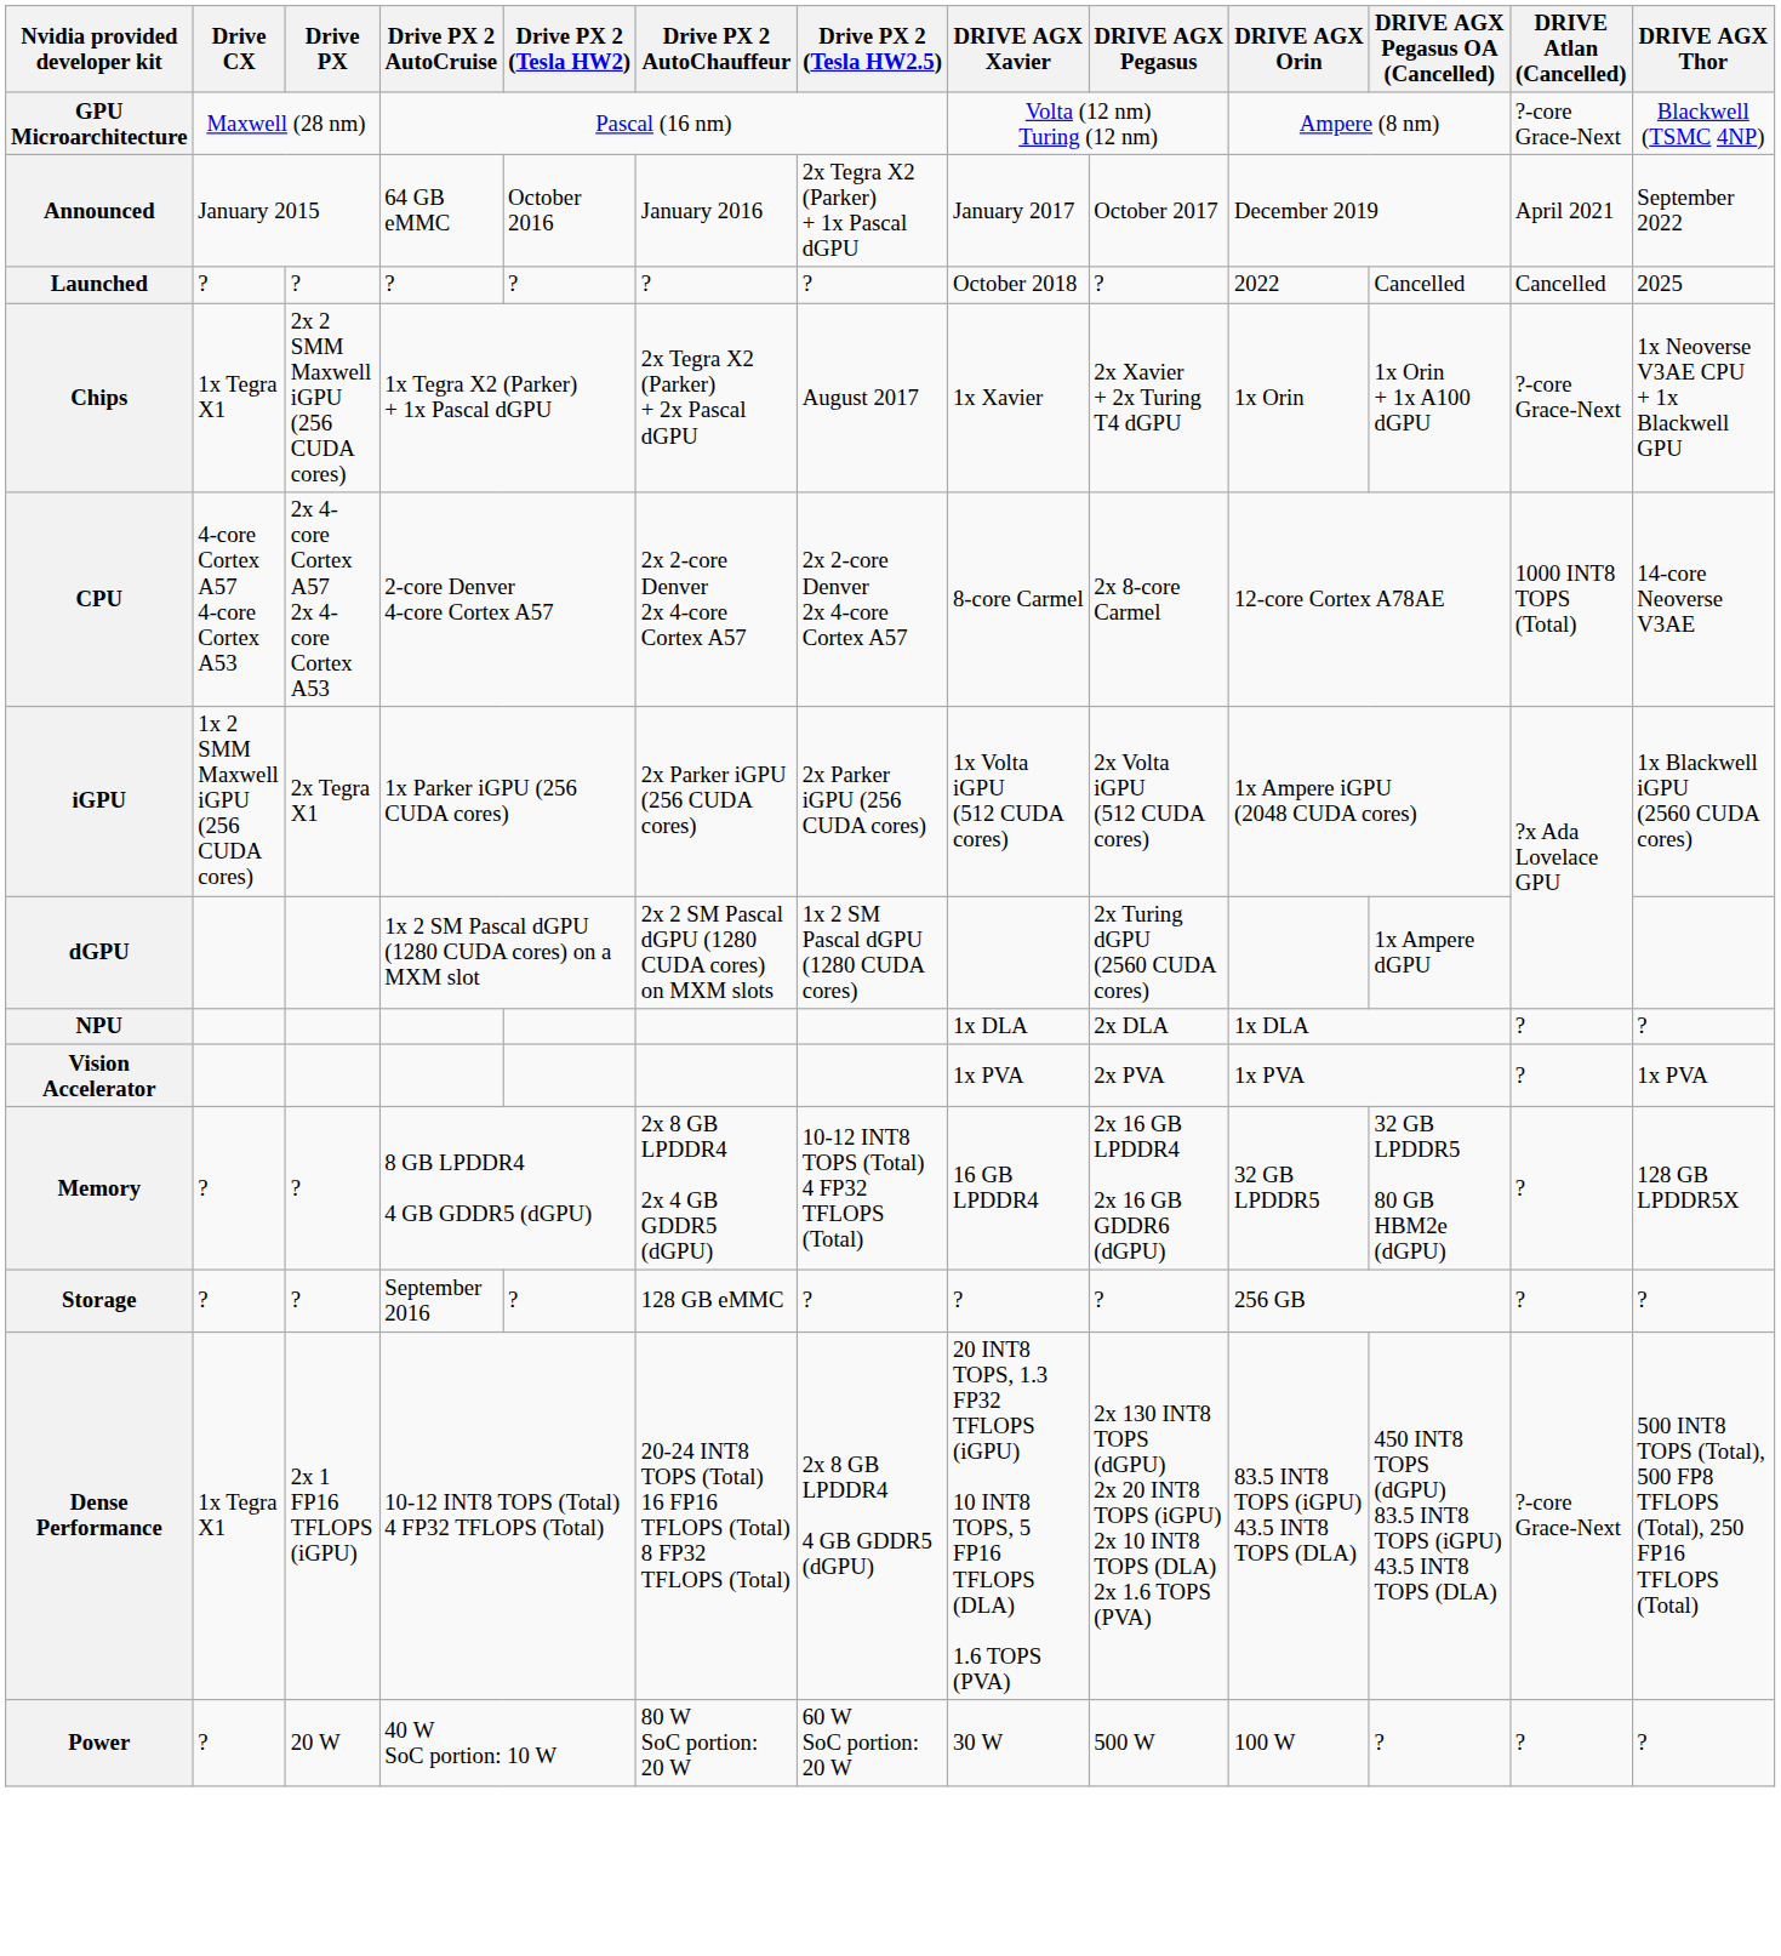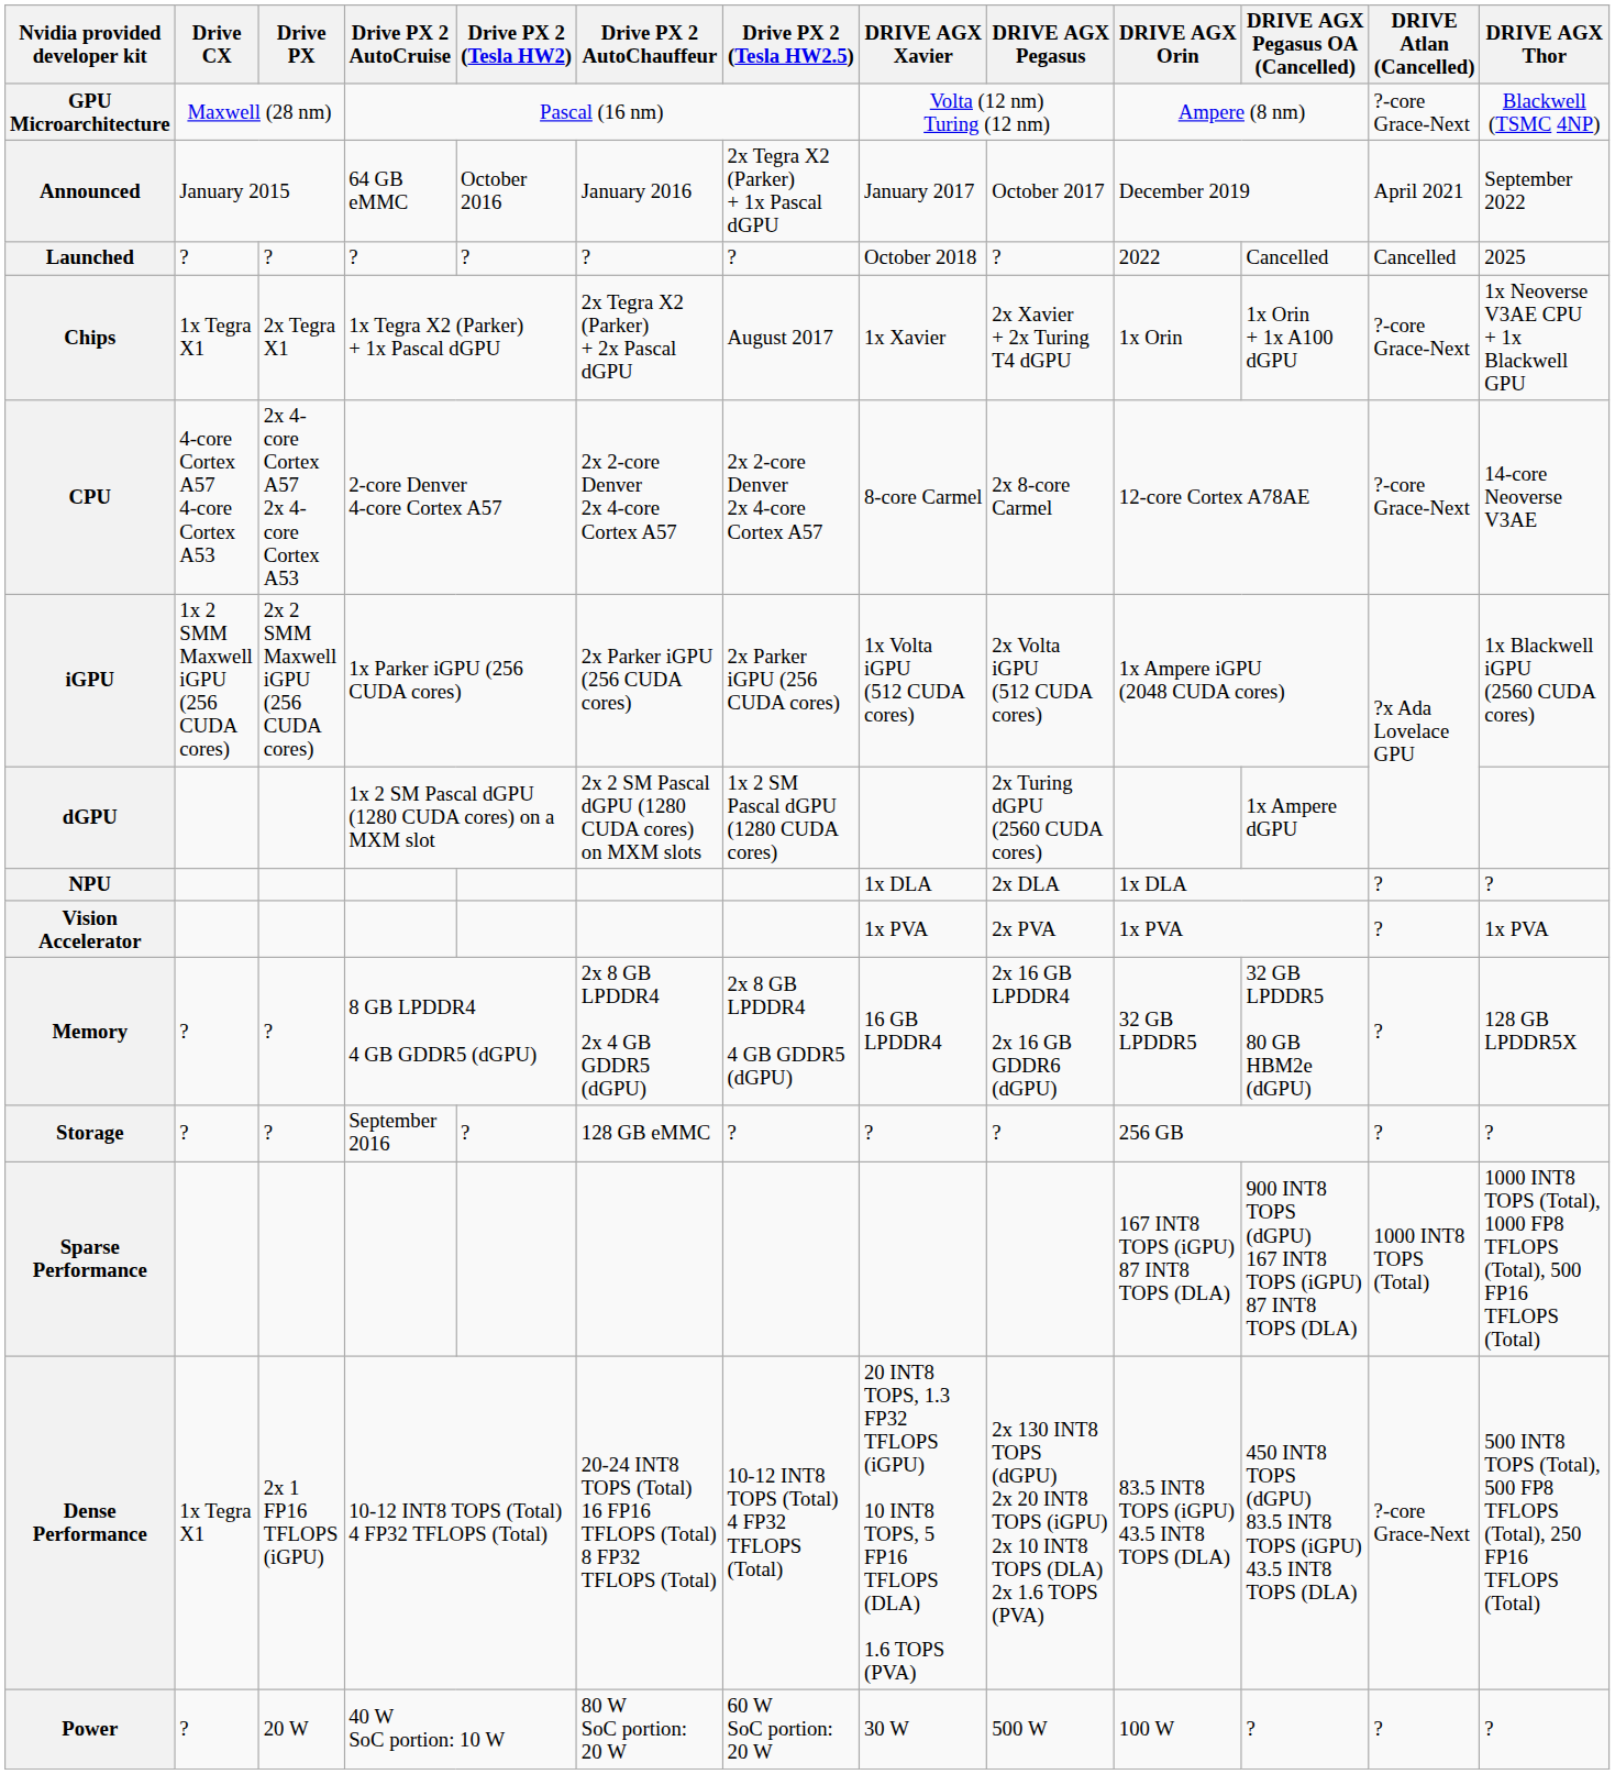Chips | Drive PX: 2x 2 SMM Maxwell iGPU (256 CUDA cores) -> 2x Tegra X1
CPU | DRIVE Atlan (Cancelled): 1000 INT8 TOPS (Total) -> ?-core Grace-Next
iGPU | Drive PX: 2x Tegra X1 -> 2x 2 SMM Maxwell iGPU (256 CUDA cores)
Memory | Drive PX 2 (Tesla HW2.5): 10-12 INT8 TOPS (Total) 4 FP32 TFLOPS (Total) -> 2x 8 GB LPDDR4 4 GB GDDR5 (dGPU)
+ row: Sparse Performance | 167 INT8 TOPS (iGPU) 87 INT8 TOPS (DLA) | 900 INT8 TOPS (dGPU) 167 INT8 TOPS (iGPU) 87 INT8 TOPS (DLA) | 1000 INT8 TOPS (Total) | 1000 INT8 TOPS (Total), 1000 FP8 TFLOPS (Total), 500 FP16 TFLOPS (Total)
Dense Performance | Drive PX 2 (Tesla HW2.5): 2x 8 GB LPDDR4 4 GB GDDR5 (dGPU) -> 10-12 INT8 TOPS (Total) 4 FP32 TFLOPS (Total)
